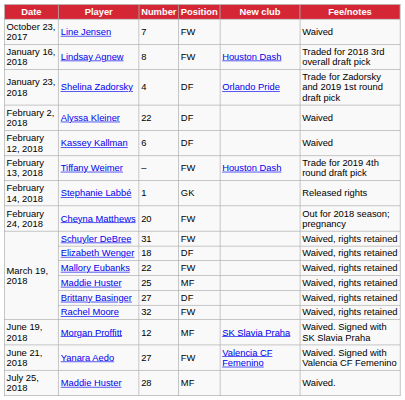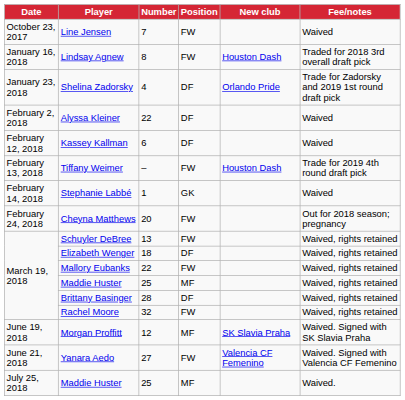Stephanie Labbé | Fee/notes: Released rights -> Waived
Schuyler DeBree | Number: 31 -> 13
Brittany Basinger | Number: 27 -> 28
July 25, 2018 / Maddie Huster | Number: 28 -> 25
